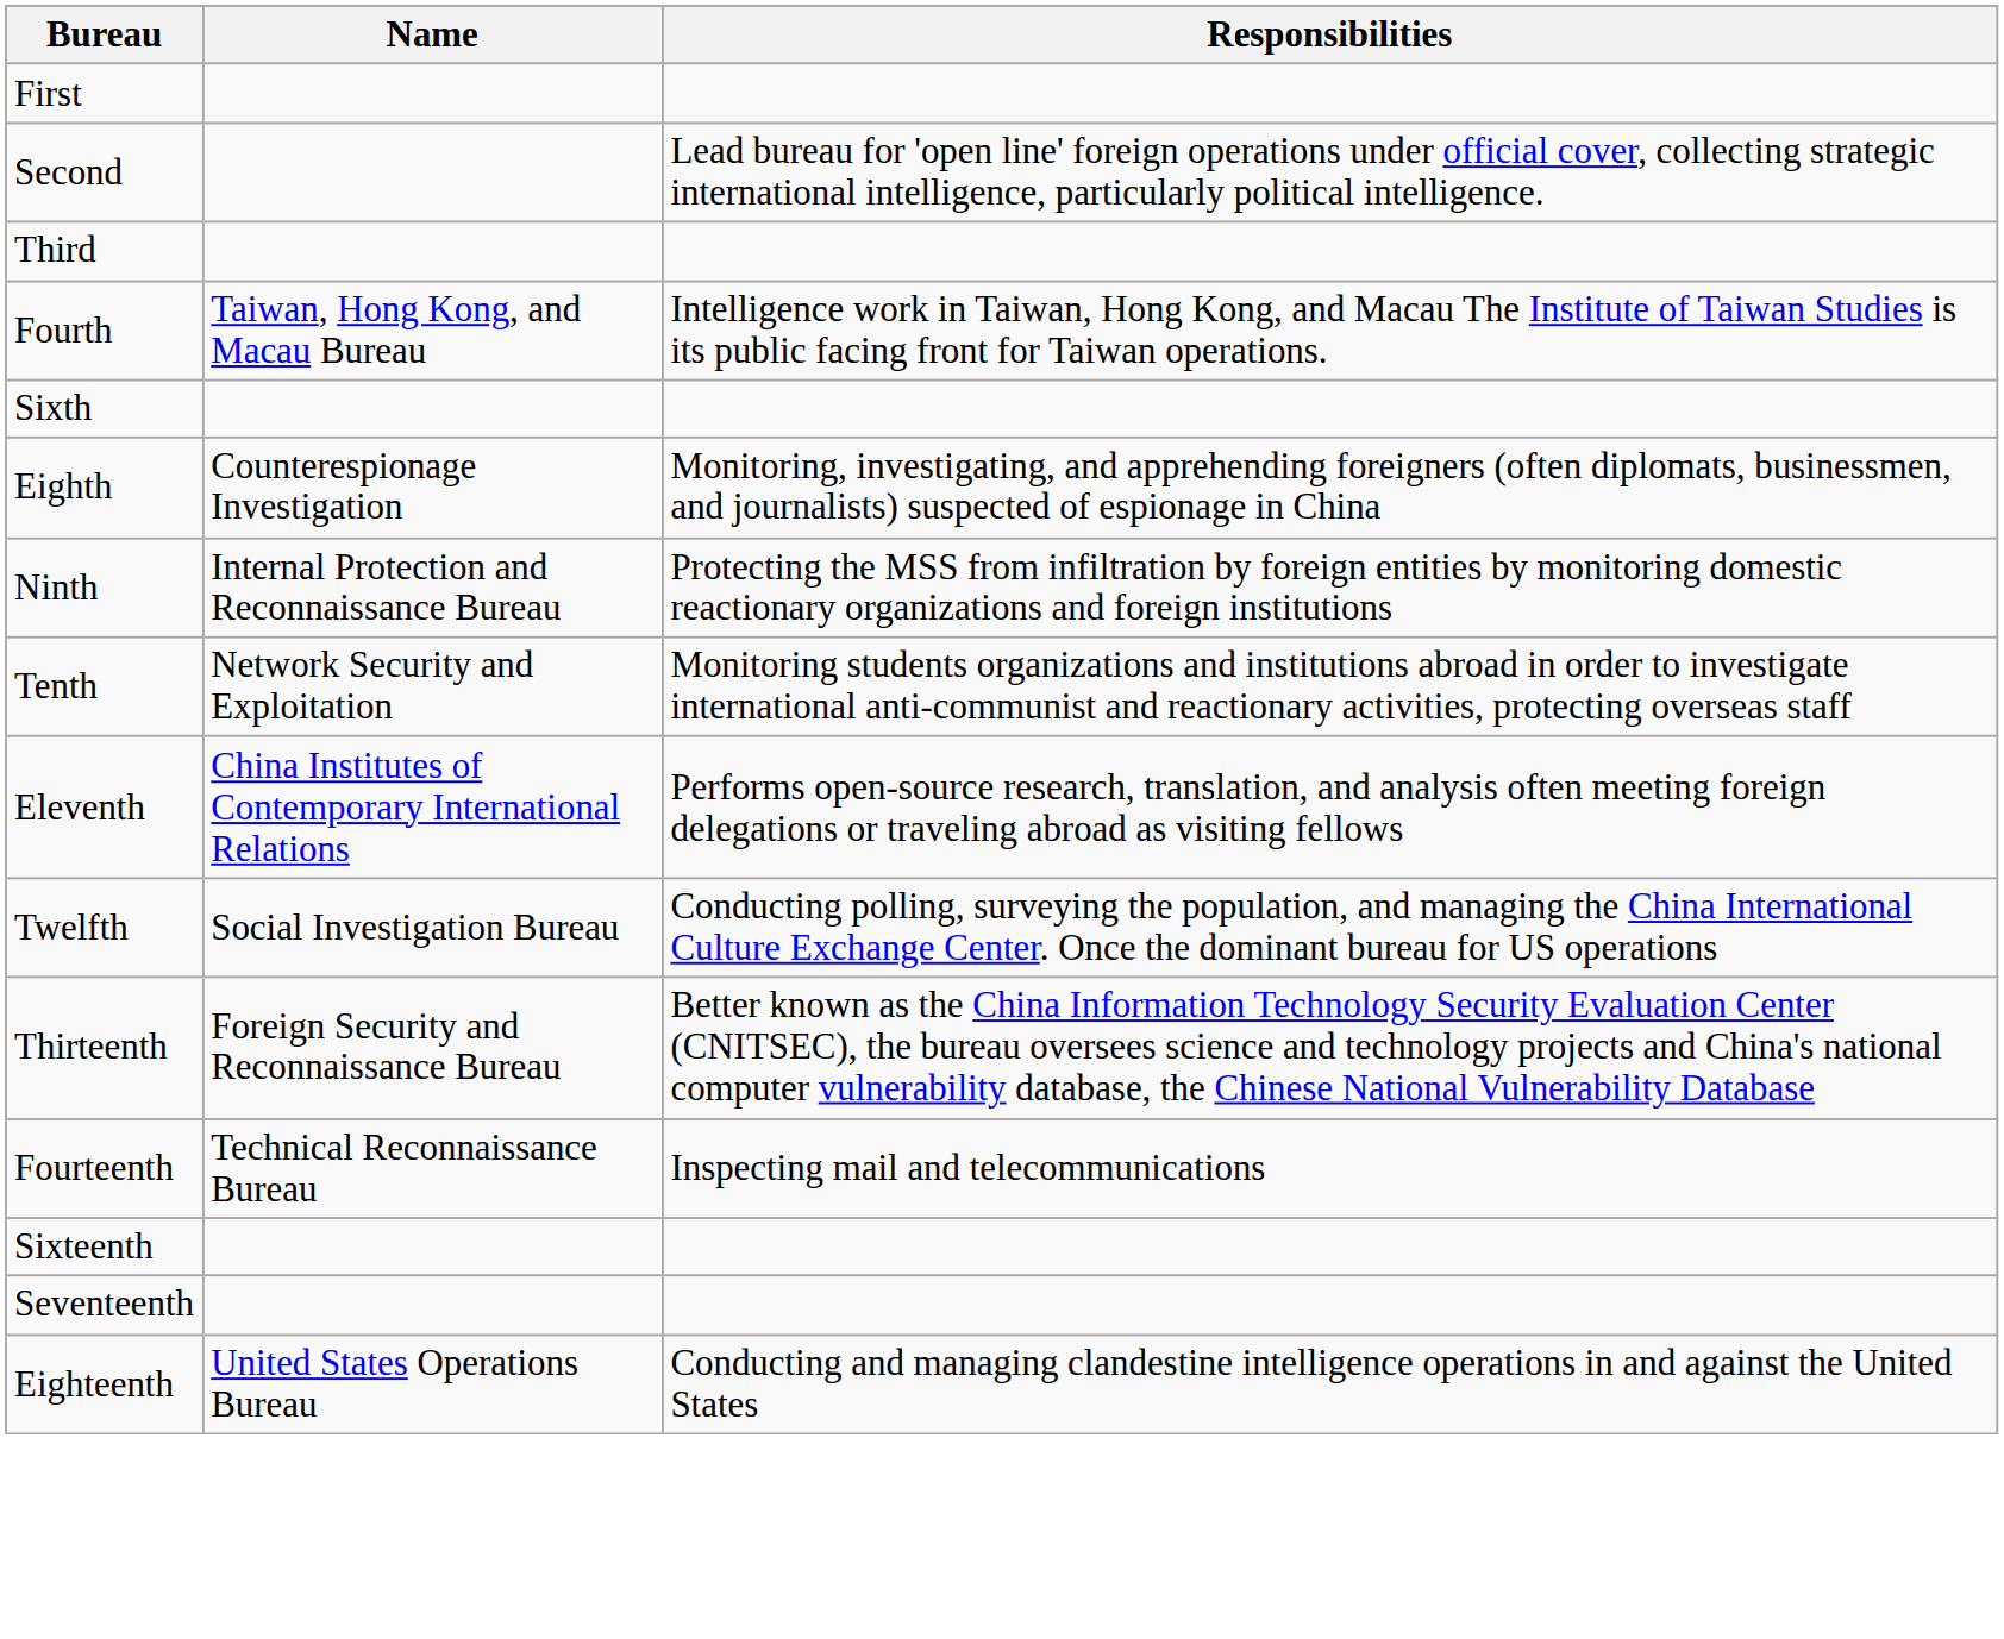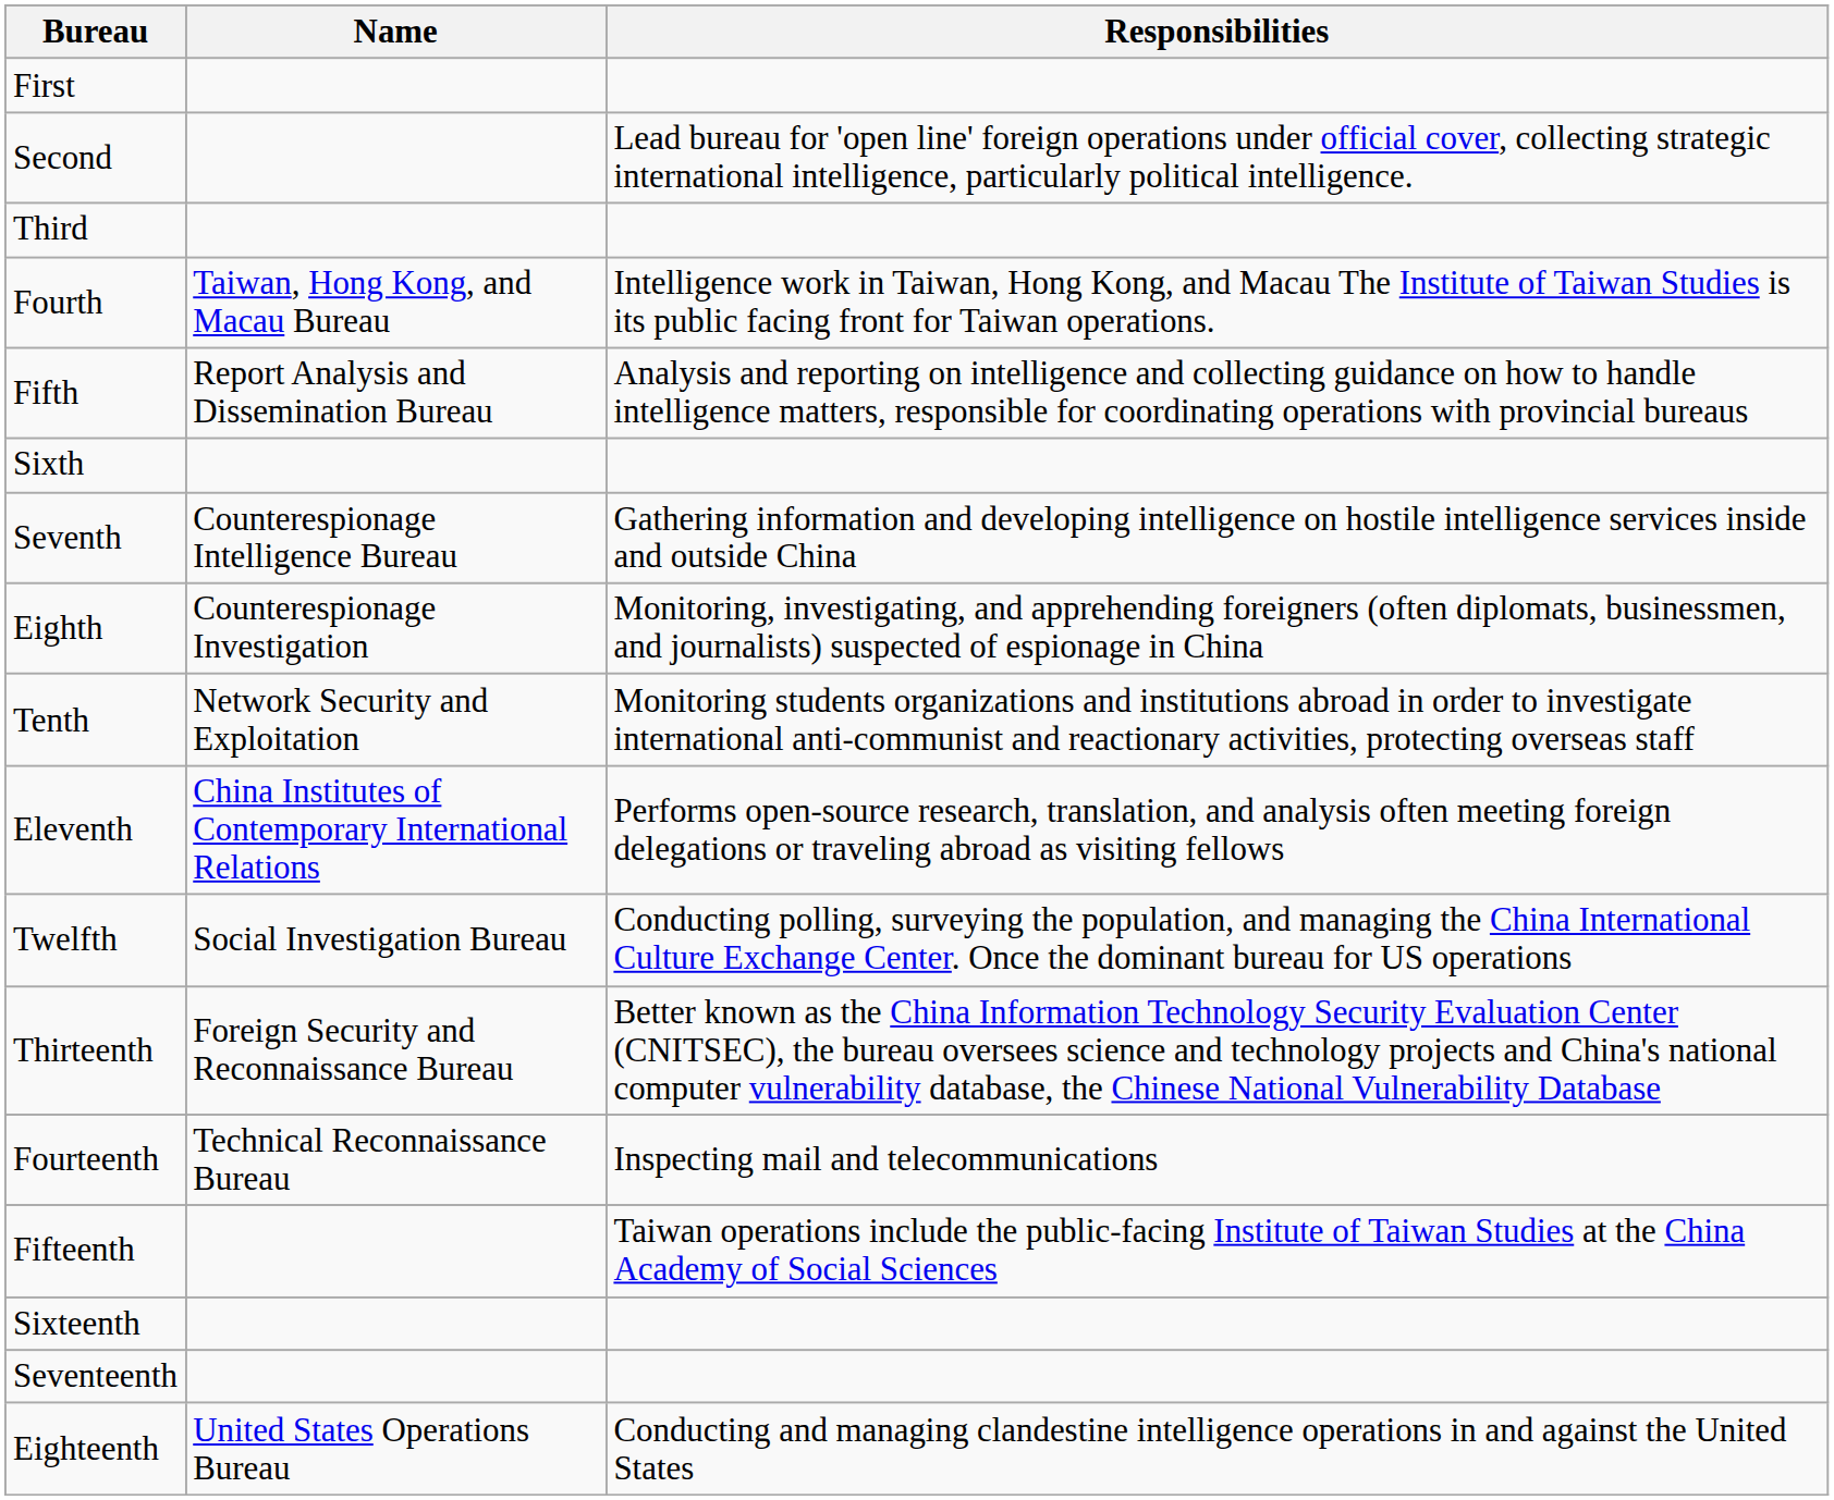+ row: Fifth | Report Analysis and Dissemination Bureau | Analysis and reporting on intelligence and collecting guidance on how to handle intelligence matters, responsible for coordinating operations with provincial bureaus
+ row: Seventh | Counterespionage Intelligence Bureau | Gathering information and developing intelligence on hostile intelligence services inside and outside China
- row: Ninth | Internal Protection and Reconnaissance Bureau | Protecting the MSS from infiltration by foreign entities by monitoring domestic reactionary organizations and foreign institutions
+ row: Fifteenth | Taiwan operations include the public-facing Institute of Taiwan Studies at the China Academy of Social Sciences
